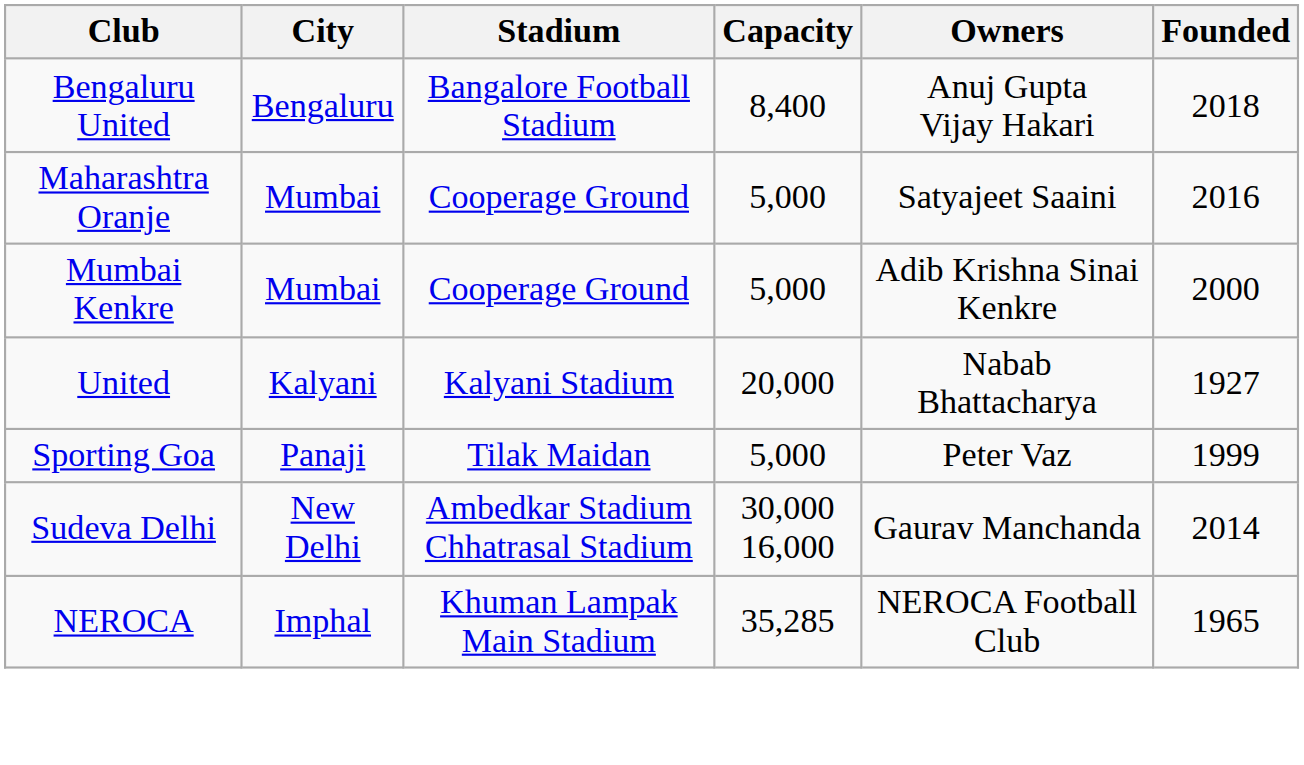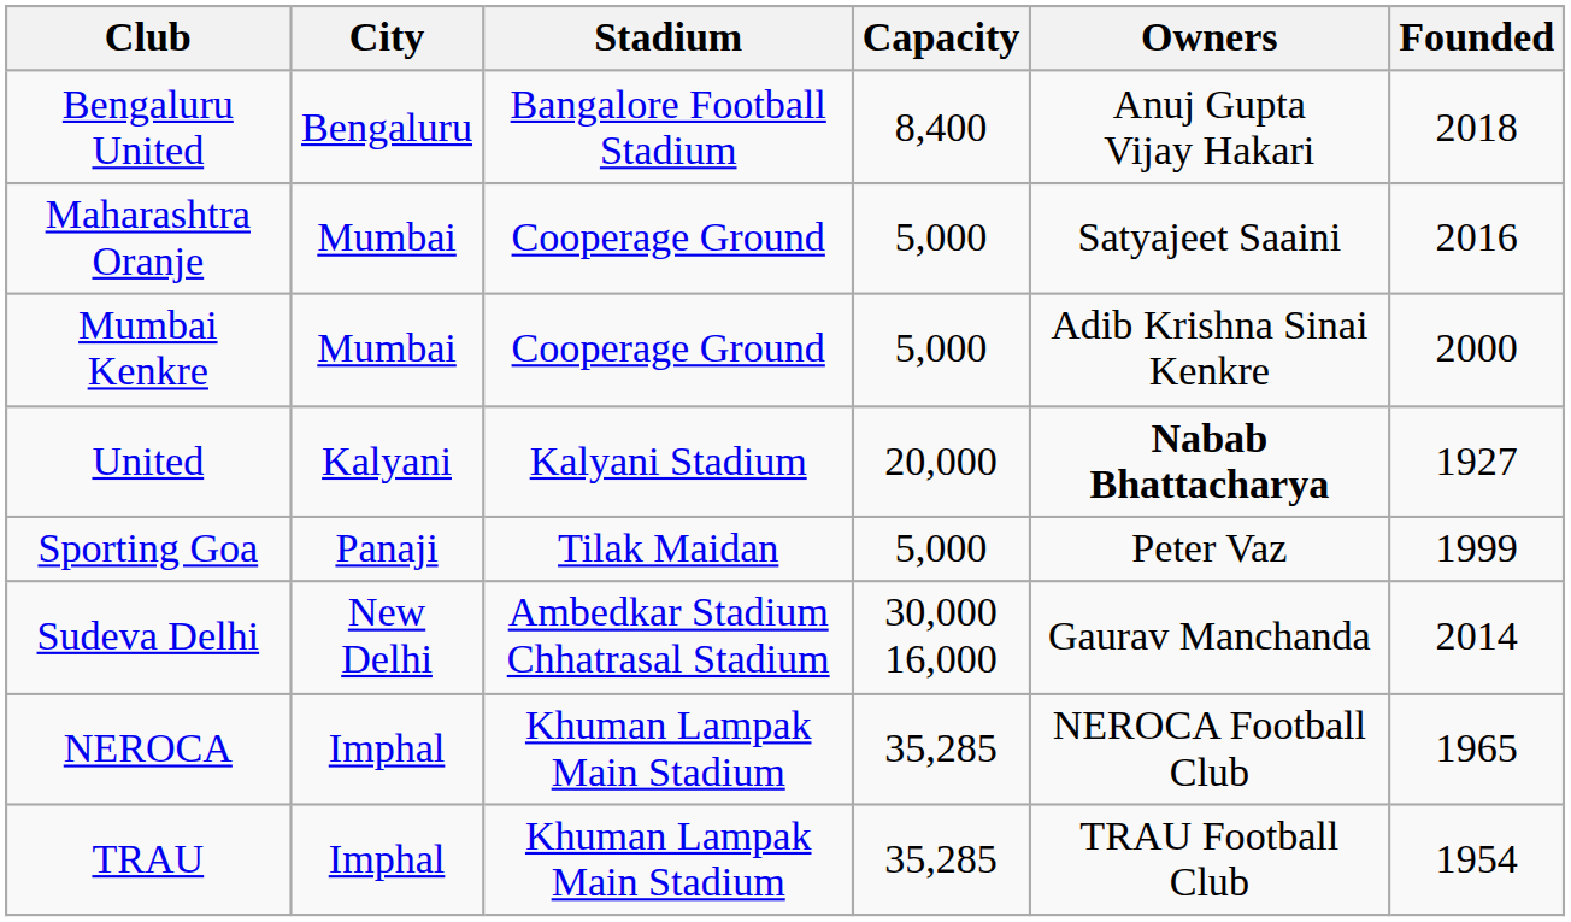United | Owners: normal -> bold
+ row: TRAU | Imphal | Khuman Lampak Main Stadium | 35,285 | TRAU Football Club | 1954
